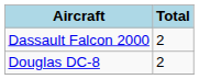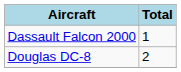Dassault Falcon 2000 | Total: 2 -> 1
